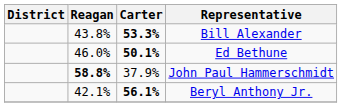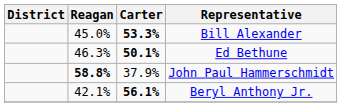Bill Alexander | Reagan: 43.8% -> 45.0%
Ed Bethune | Reagan: 46.0% -> 46.3%
